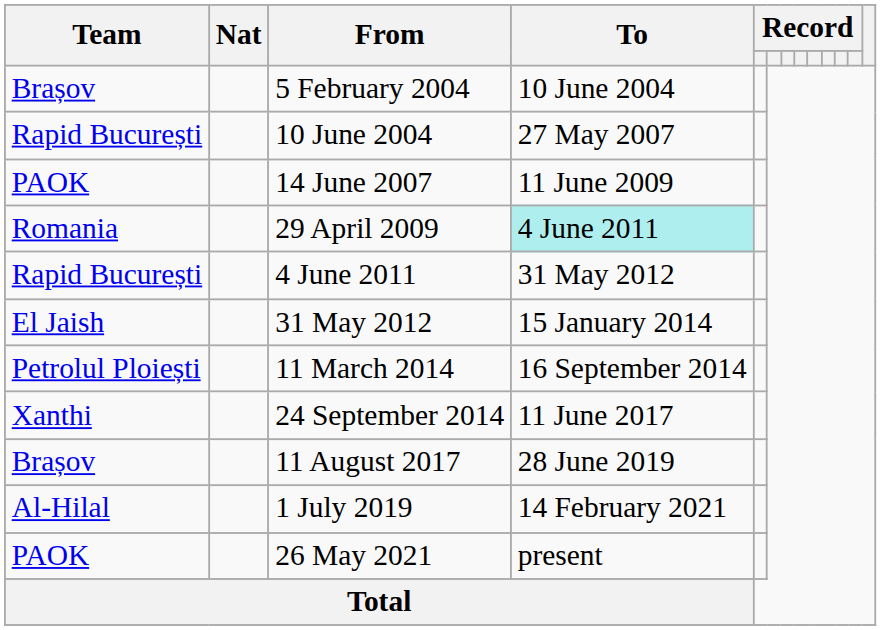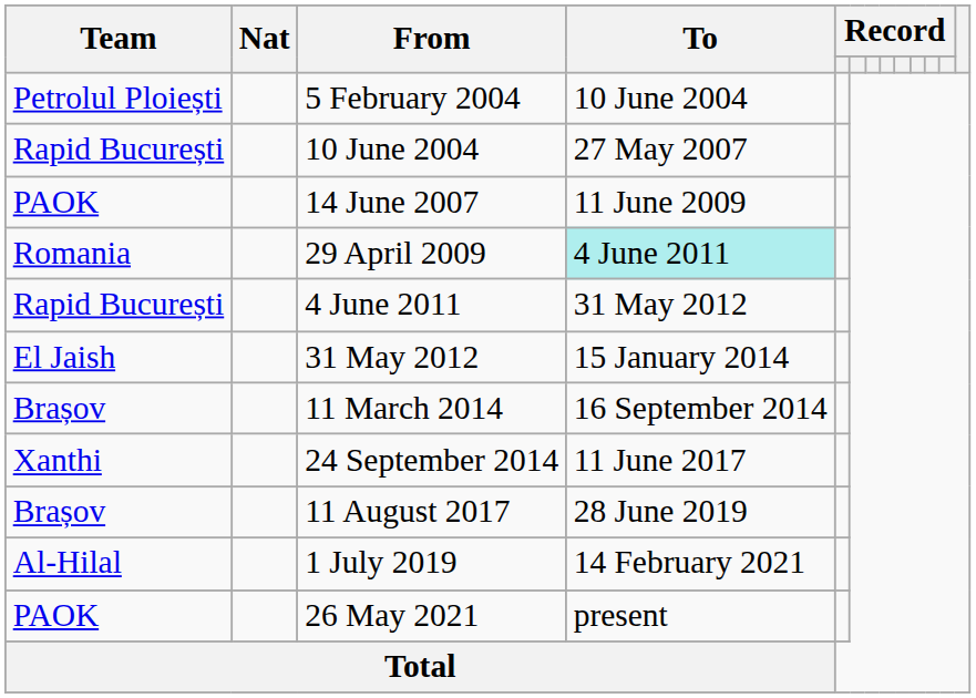5 February 2004 | Team: Brașov -> Petrolul Ploiești
11 March 2014 | Team: Petrolul Ploiești -> Brașov
